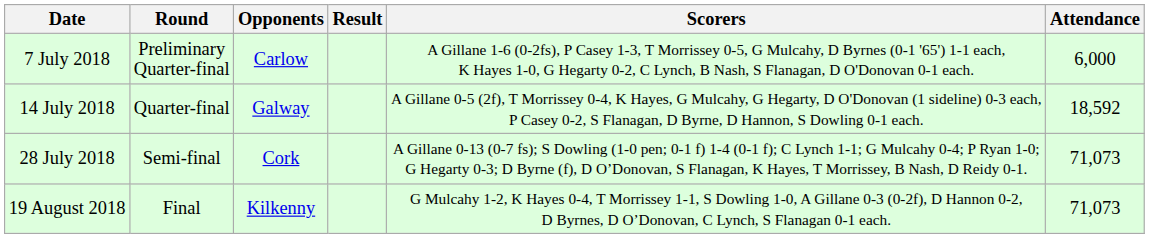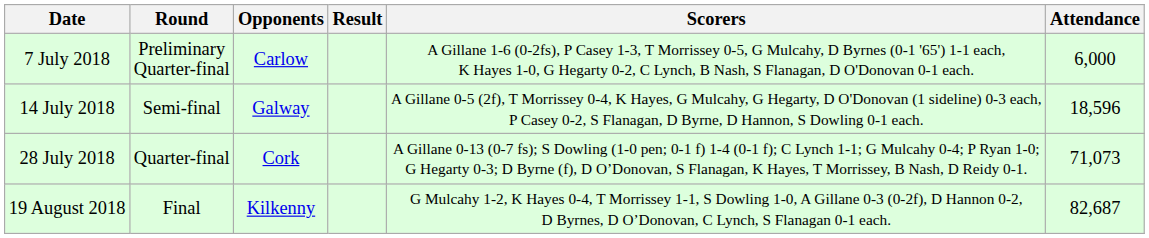14 July 2018 | Round: Quarter-final -> Semi-final
14 July 2018 | Attendance: 18,592 -> 18,596
28 July 2018 | Round: Semi-final -> Quarter-final
19 August 2018 | Attendance: 71,073 -> 82,687
